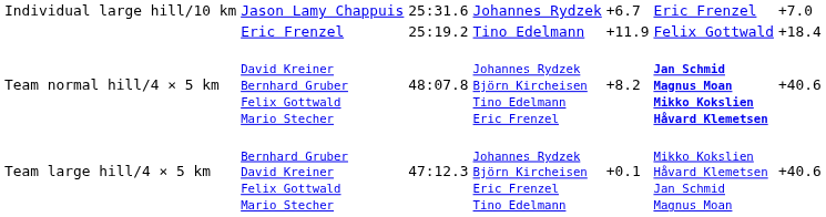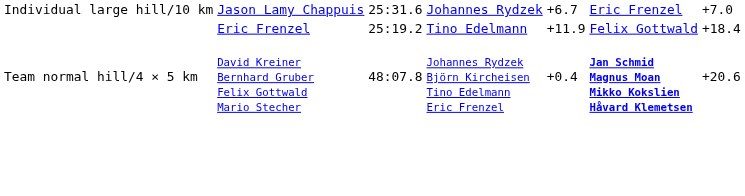Team normal hill/4 × 5 km | column 5: +8.2 -> +0.4
Team normal hill/4 × 5 km | column 7: +40.6 -> +20.6
- row: Team large hill/4 × 5 km | Bernhard Gruber David Kreiner Felix Gottwald Mario Stecher | 47:12.3 | Johannes Rydzek Björn Kircheisen Eric Frenzel Tino Edelmann | +0.1 | Mikko Kokslien Håvard Klemetsen Jan Schmid Magnus Moan | +40.6
